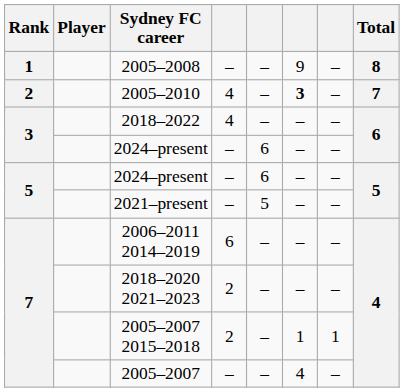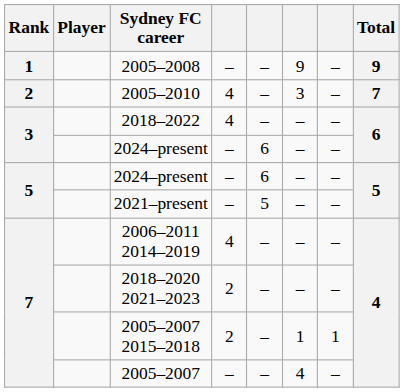2005–2008 | Total: 8 -> 9
2005–2010 | column 6: bold -> normal
2006–2011 2014–2019 | column 4: 6 -> 4
